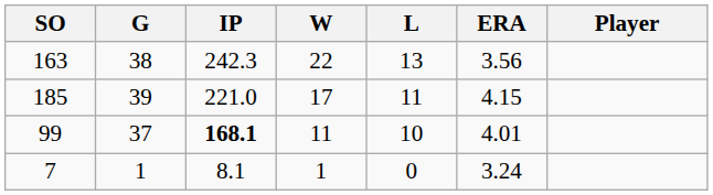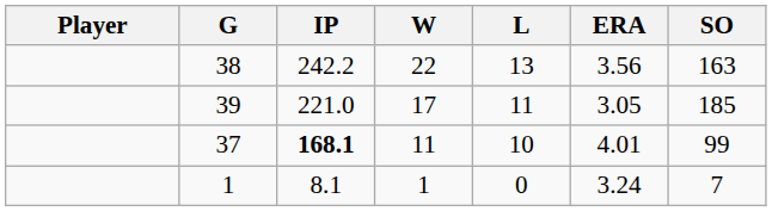columns swapped: Player <-> SO
38 | IP: 242.3 -> 242.2
39 | ERA: 4.15 -> 3.05
